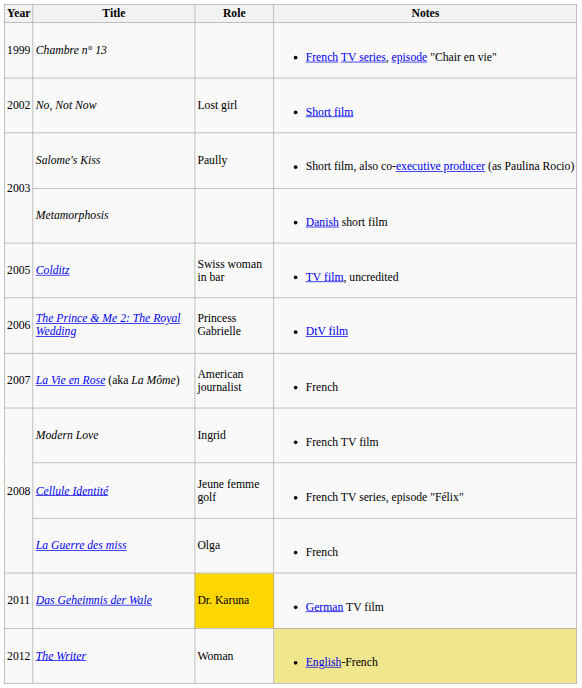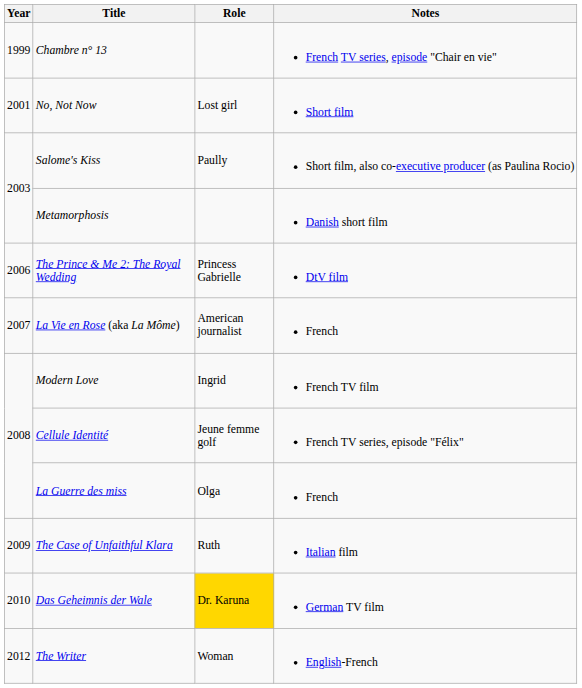No, Not Now | Year: 2002 -> 2001
- row: 2005 | Colditz | Swiss woman in bar | TV film, uncredited
+ row: 2009 | The Case of Unfaithful Klara | Ruth | Italian film
Das Geheimnis der Wale | Year: 2011 -> 2010
The Writer | Notes: khaki background -> no background
